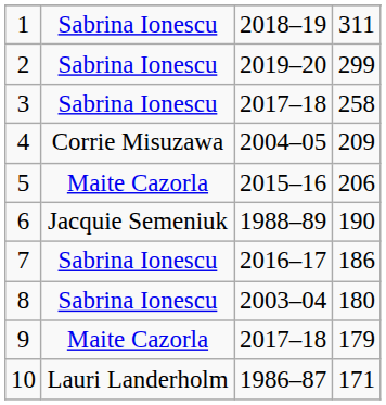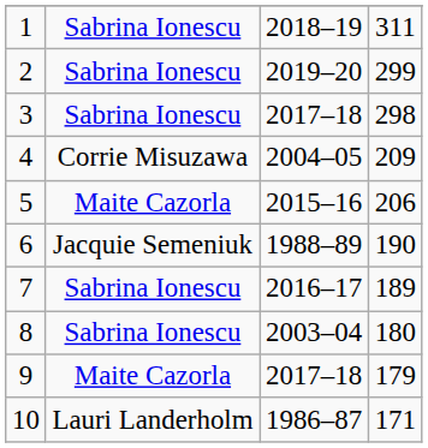3 | column 4: 258 -> 298
7 | column 4: 186 -> 189
